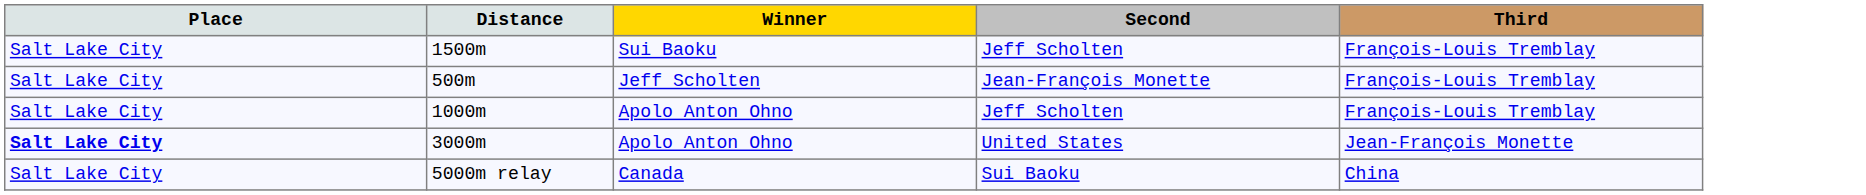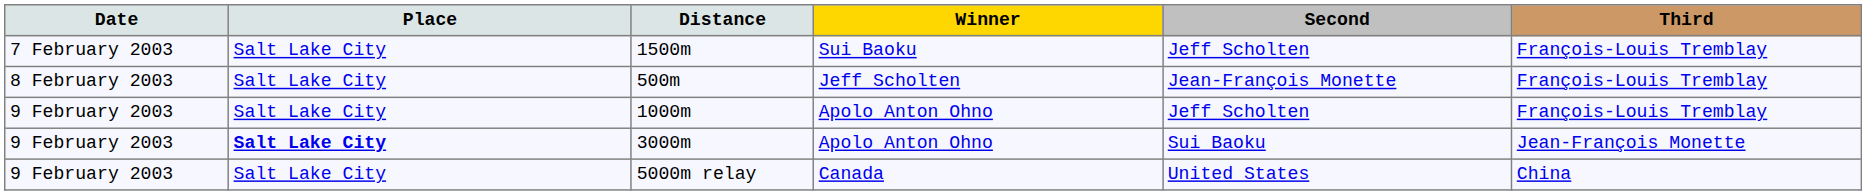+ column: Date | 7 February 2003 | 8 February 2003 | 9 February 2003 | 9 February 2003 | 9 February 2003
3000m | Second: United States -> Sui Baoku
5000m relay | Second: Sui Baoku -> United States
